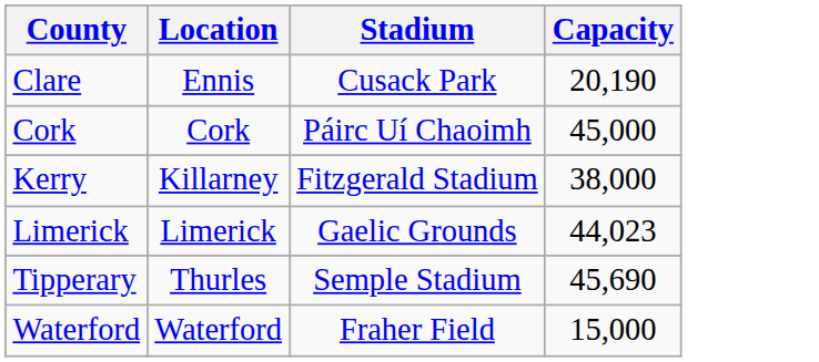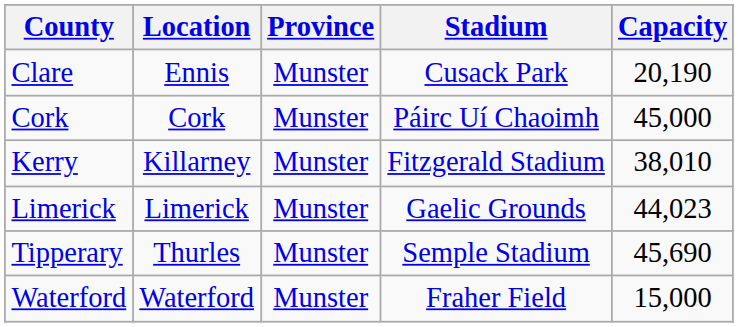+ column: Province | Munster | Munster | Munster | Munster | Munster | Munster
Kerry | Capacity: 38,000 -> 38,010
